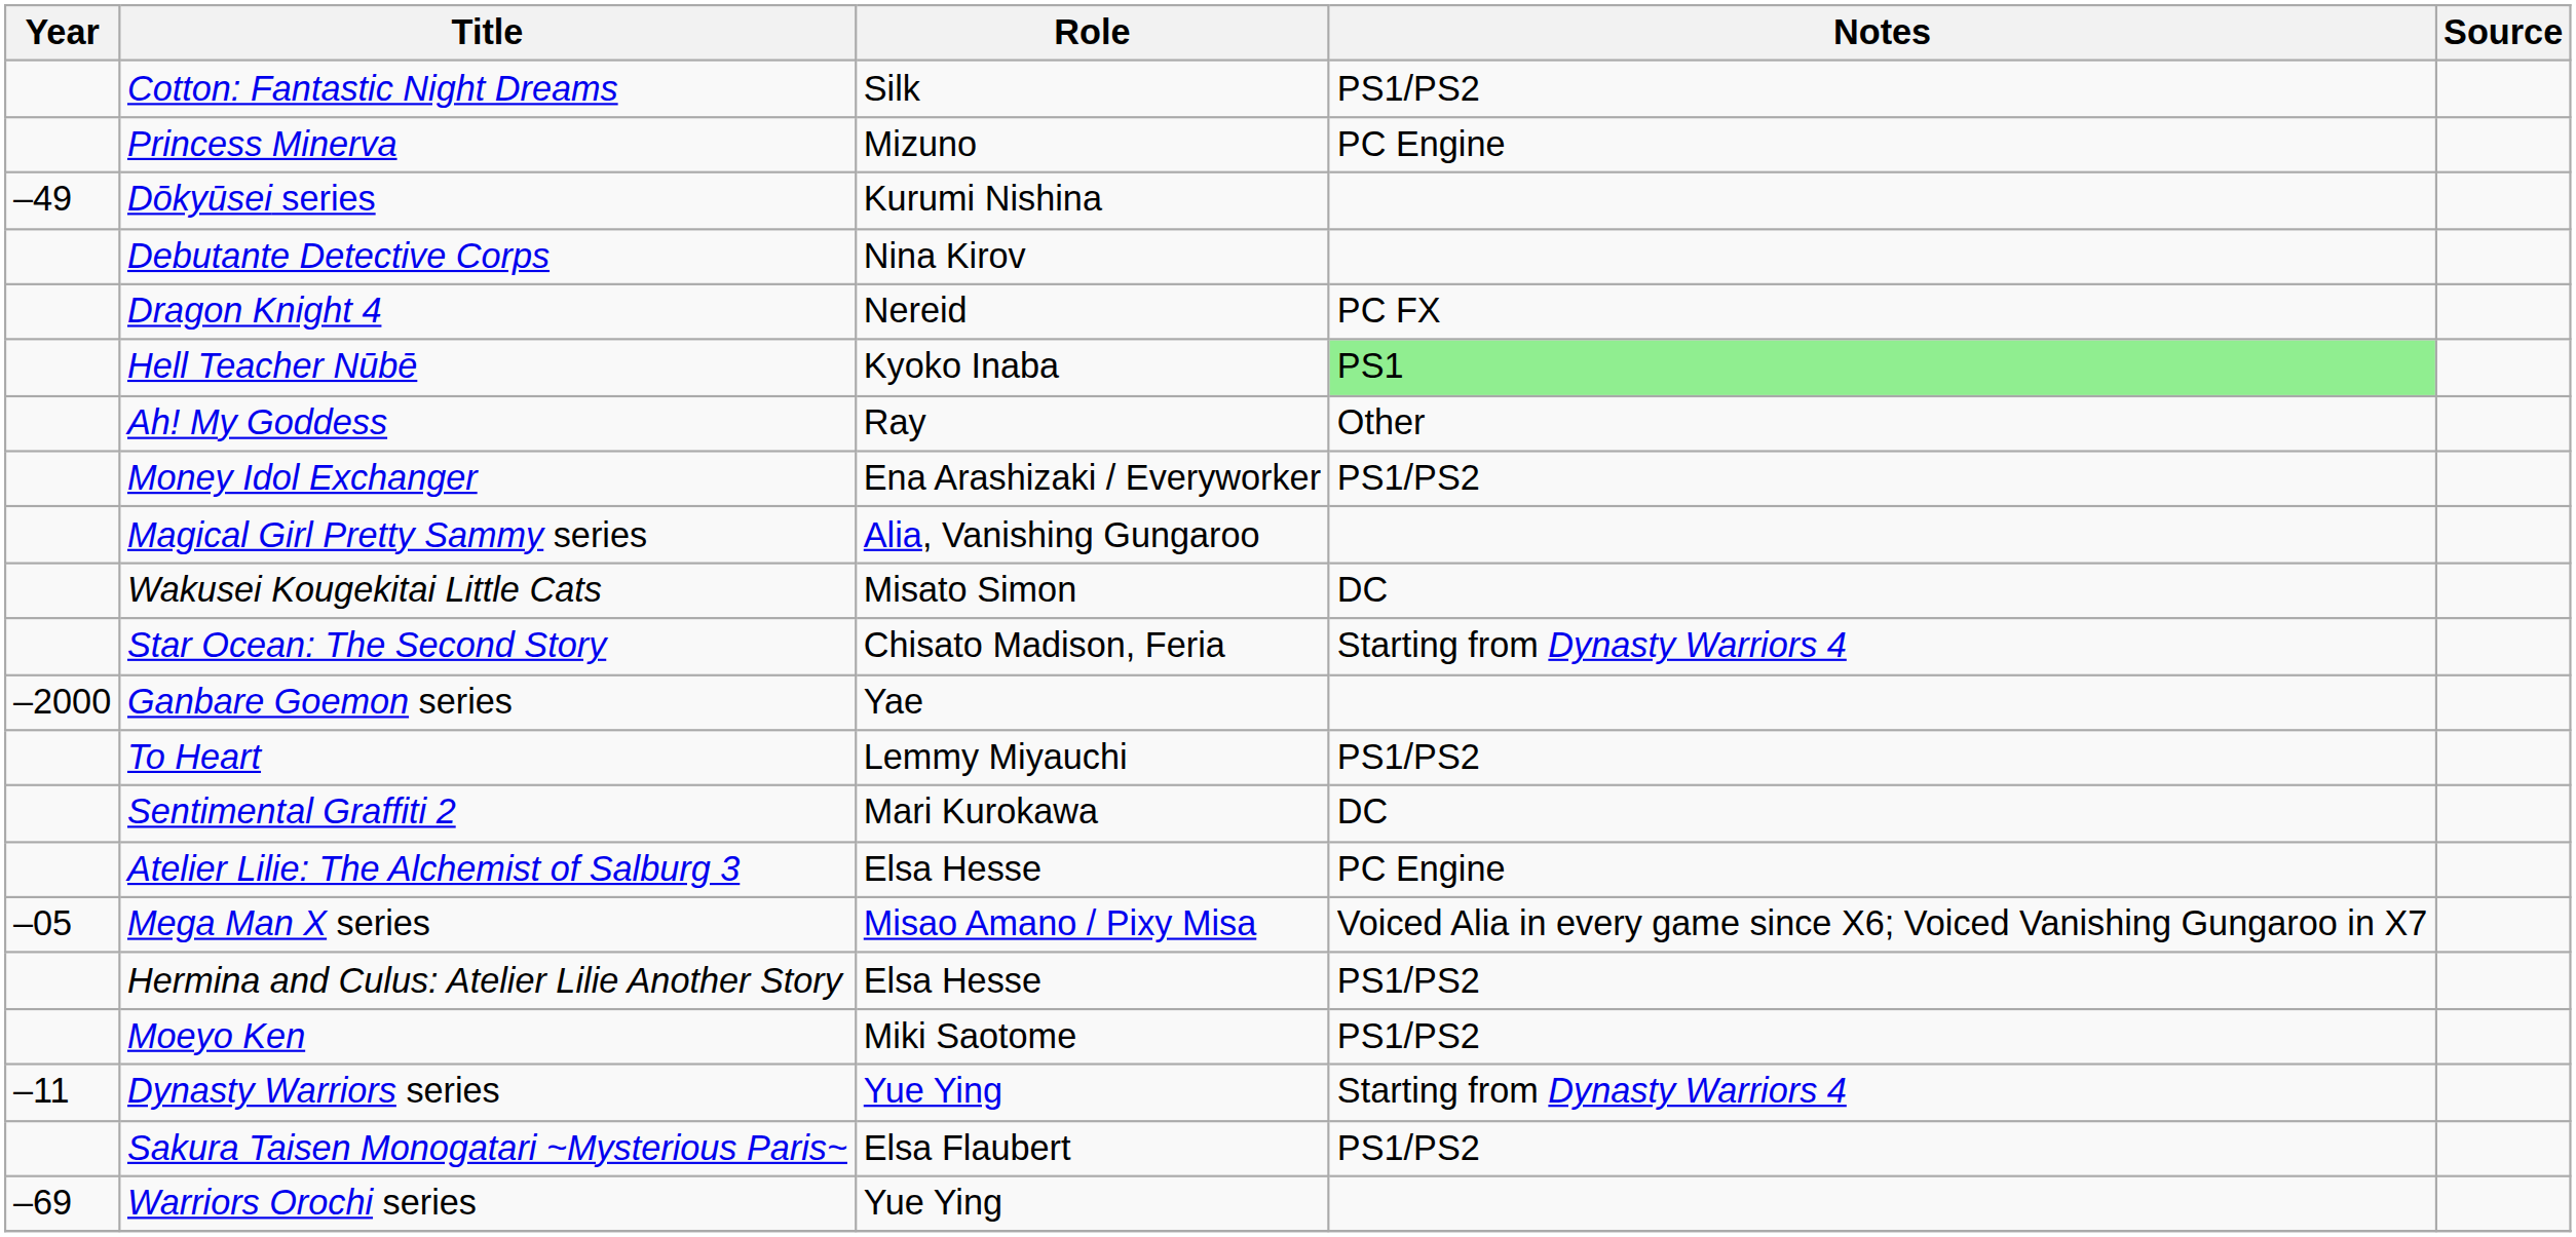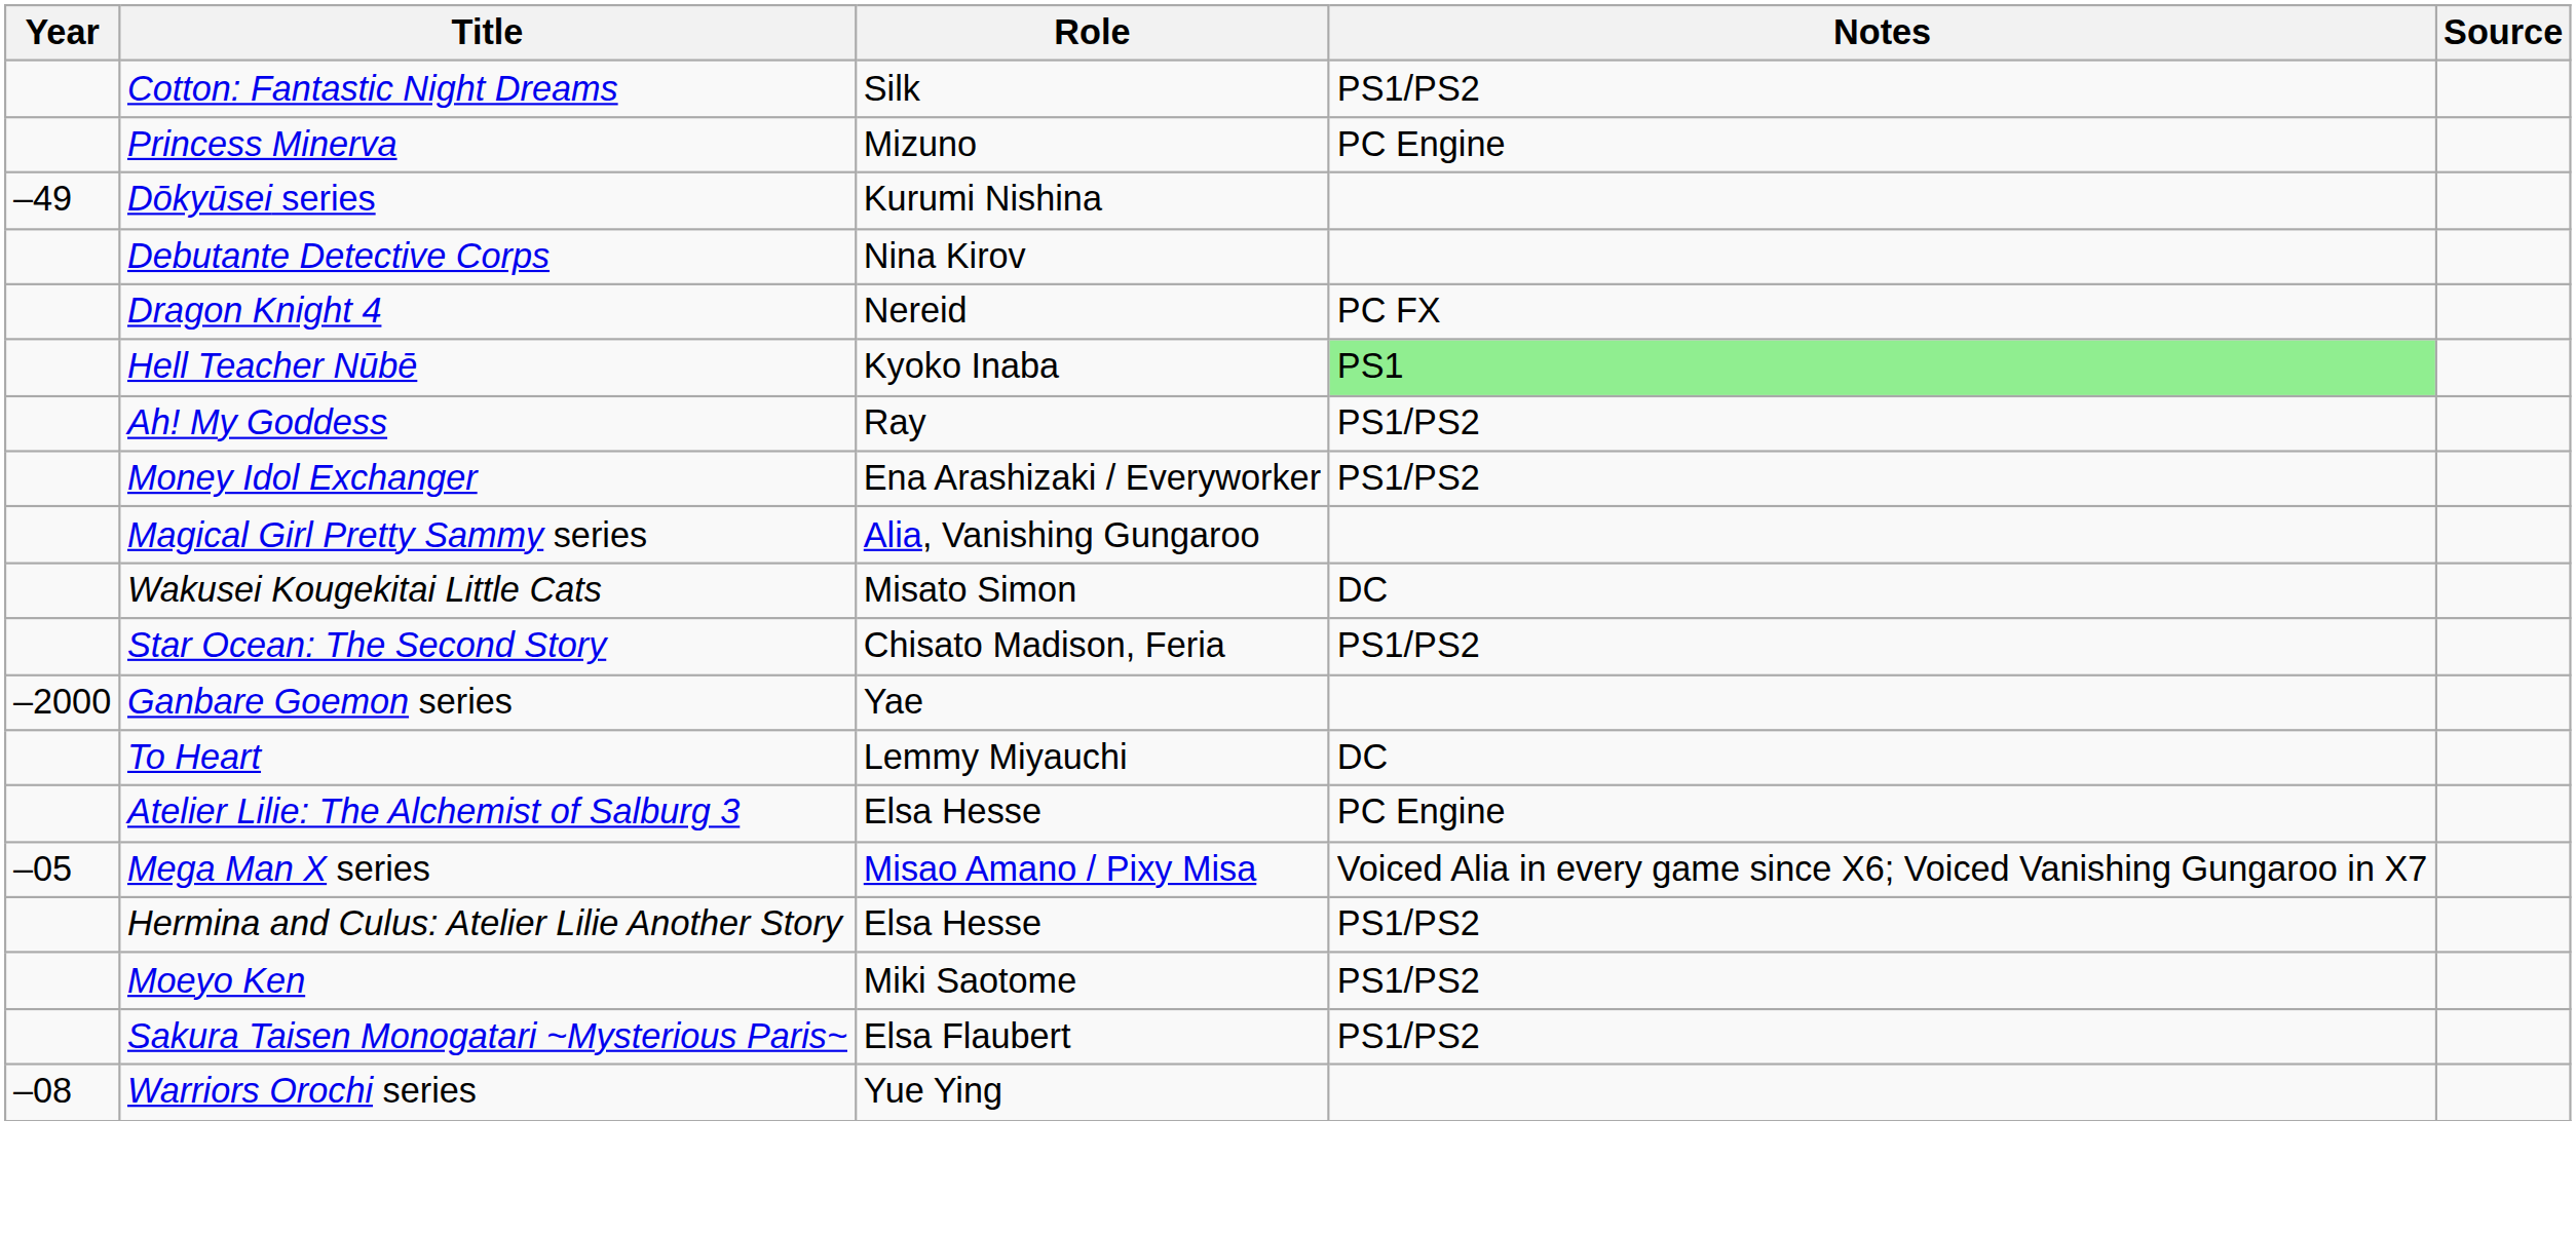Ah! My Goddess | Notes: Other -> PS1/PS2
Star Ocean: The Second Story | Notes: Starting from Dynasty Warriors 4 -> PS1/PS2
To Heart | Notes: PS1/PS2 -> DC
- row: Sentimental Graffiti 2 | Mari Kurokawa | DC
- row: –11 | Dynasty Warriors series | Yue Ying | Starting from Dynasty Warriors 4
Warriors Orochi series | Year: –69 -> –08
